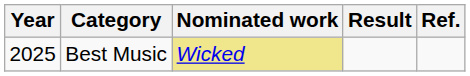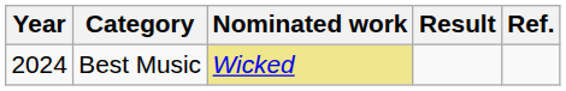Best Music | Year: 2025 -> 2024
